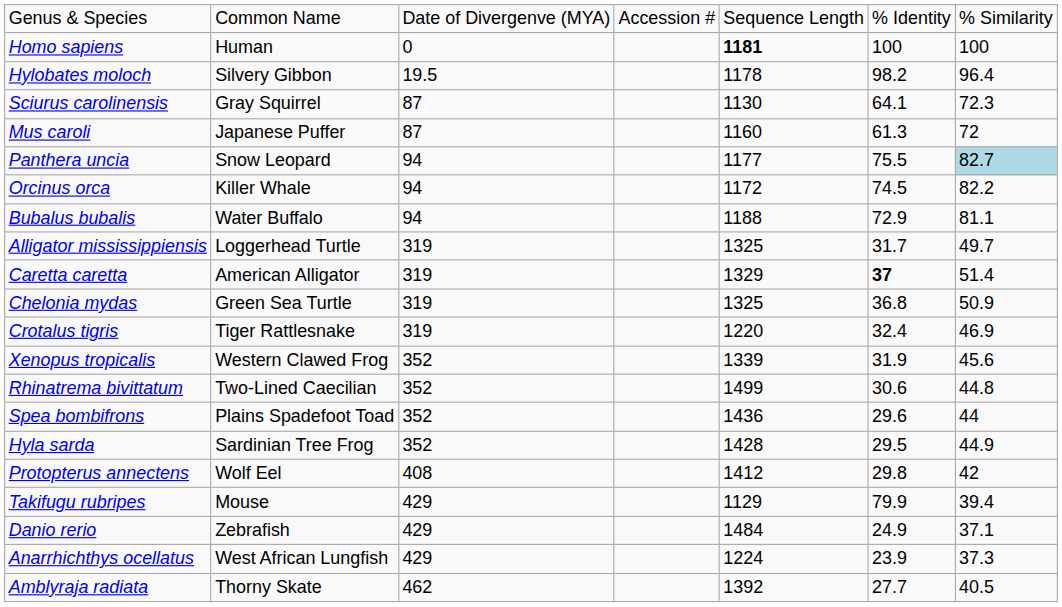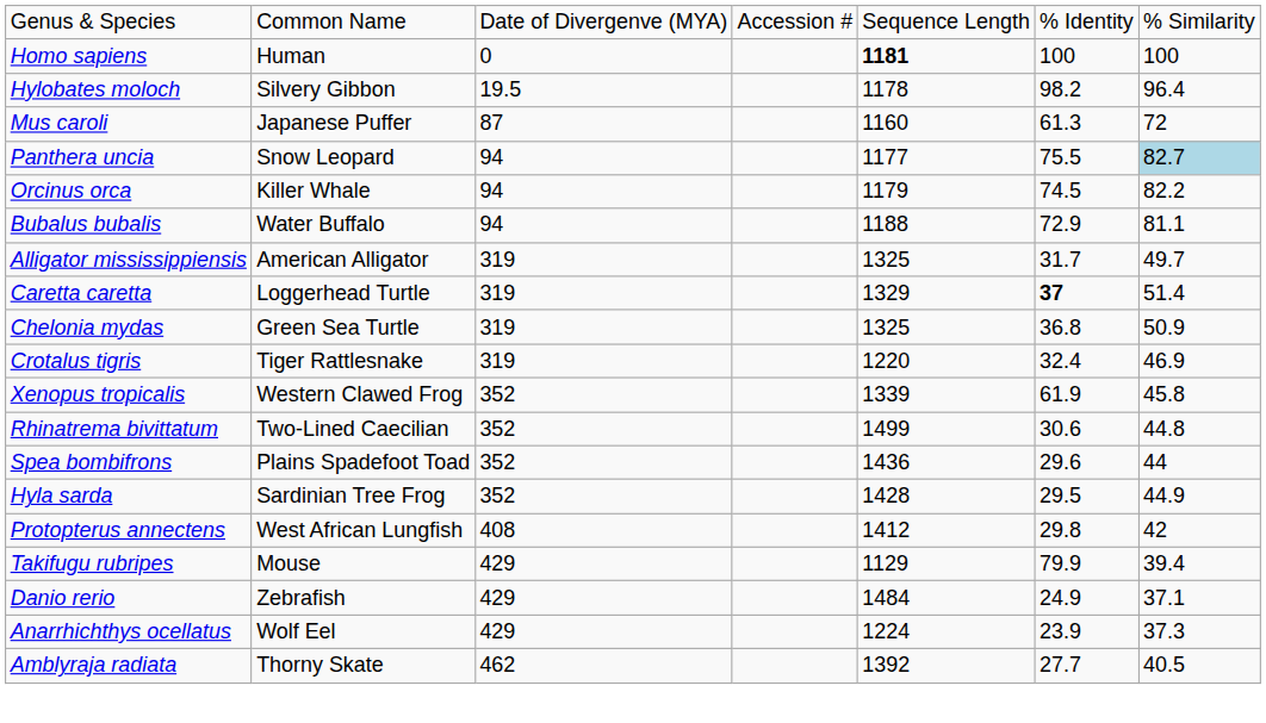- row: Sciurus carolinensis | Gray Squirrel | 87 | 1130 | 64.1 | 72.3
Orcinus orca | column 5: 1172 -> 1179
Alligator mississippiensis | column 2: Loggerhead Turtle -> American Alligator
Caretta caretta | column 2: American Alligator -> Loggerhead Turtle
Xenopus tropicalis | column 6: 31.9 -> 61.9
Xenopus tropicalis | column 7: 45.6 -> 45.8
Protopterus annectens | column 2: Wolf Eel -> West African Lungfish
Anarrhichthys ocellatus | column 2: West African Lungfish -> Wolf Eel
